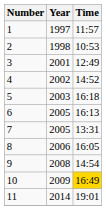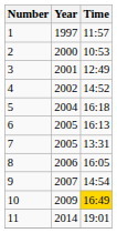2 | Year: 1998 -> 2000
5 | Year: 2003 -> 2004
9 | Year: 2008 -> 2007
